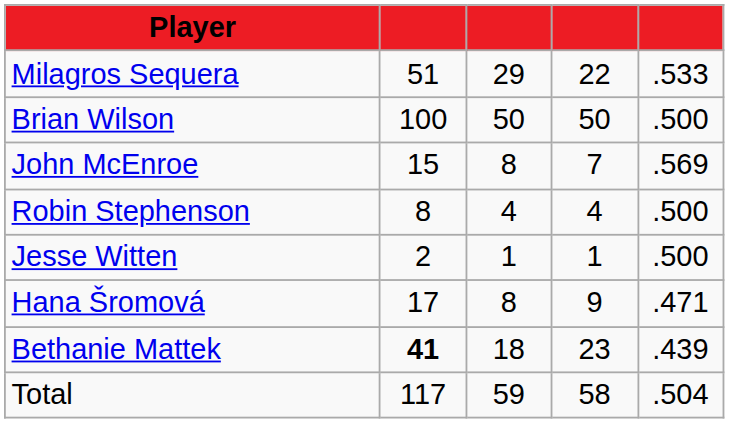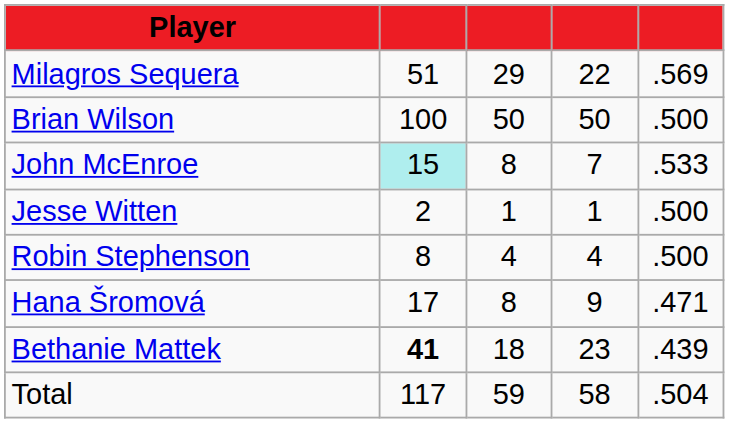Milagros Sequera | column 5: .533 -> .569
John McEnroe | column 2: no background -> paleturquoise background
John McEnroe | column 5: .569 -> .533
rows swapped: Robin Stephenson <-> Jesse Witten
